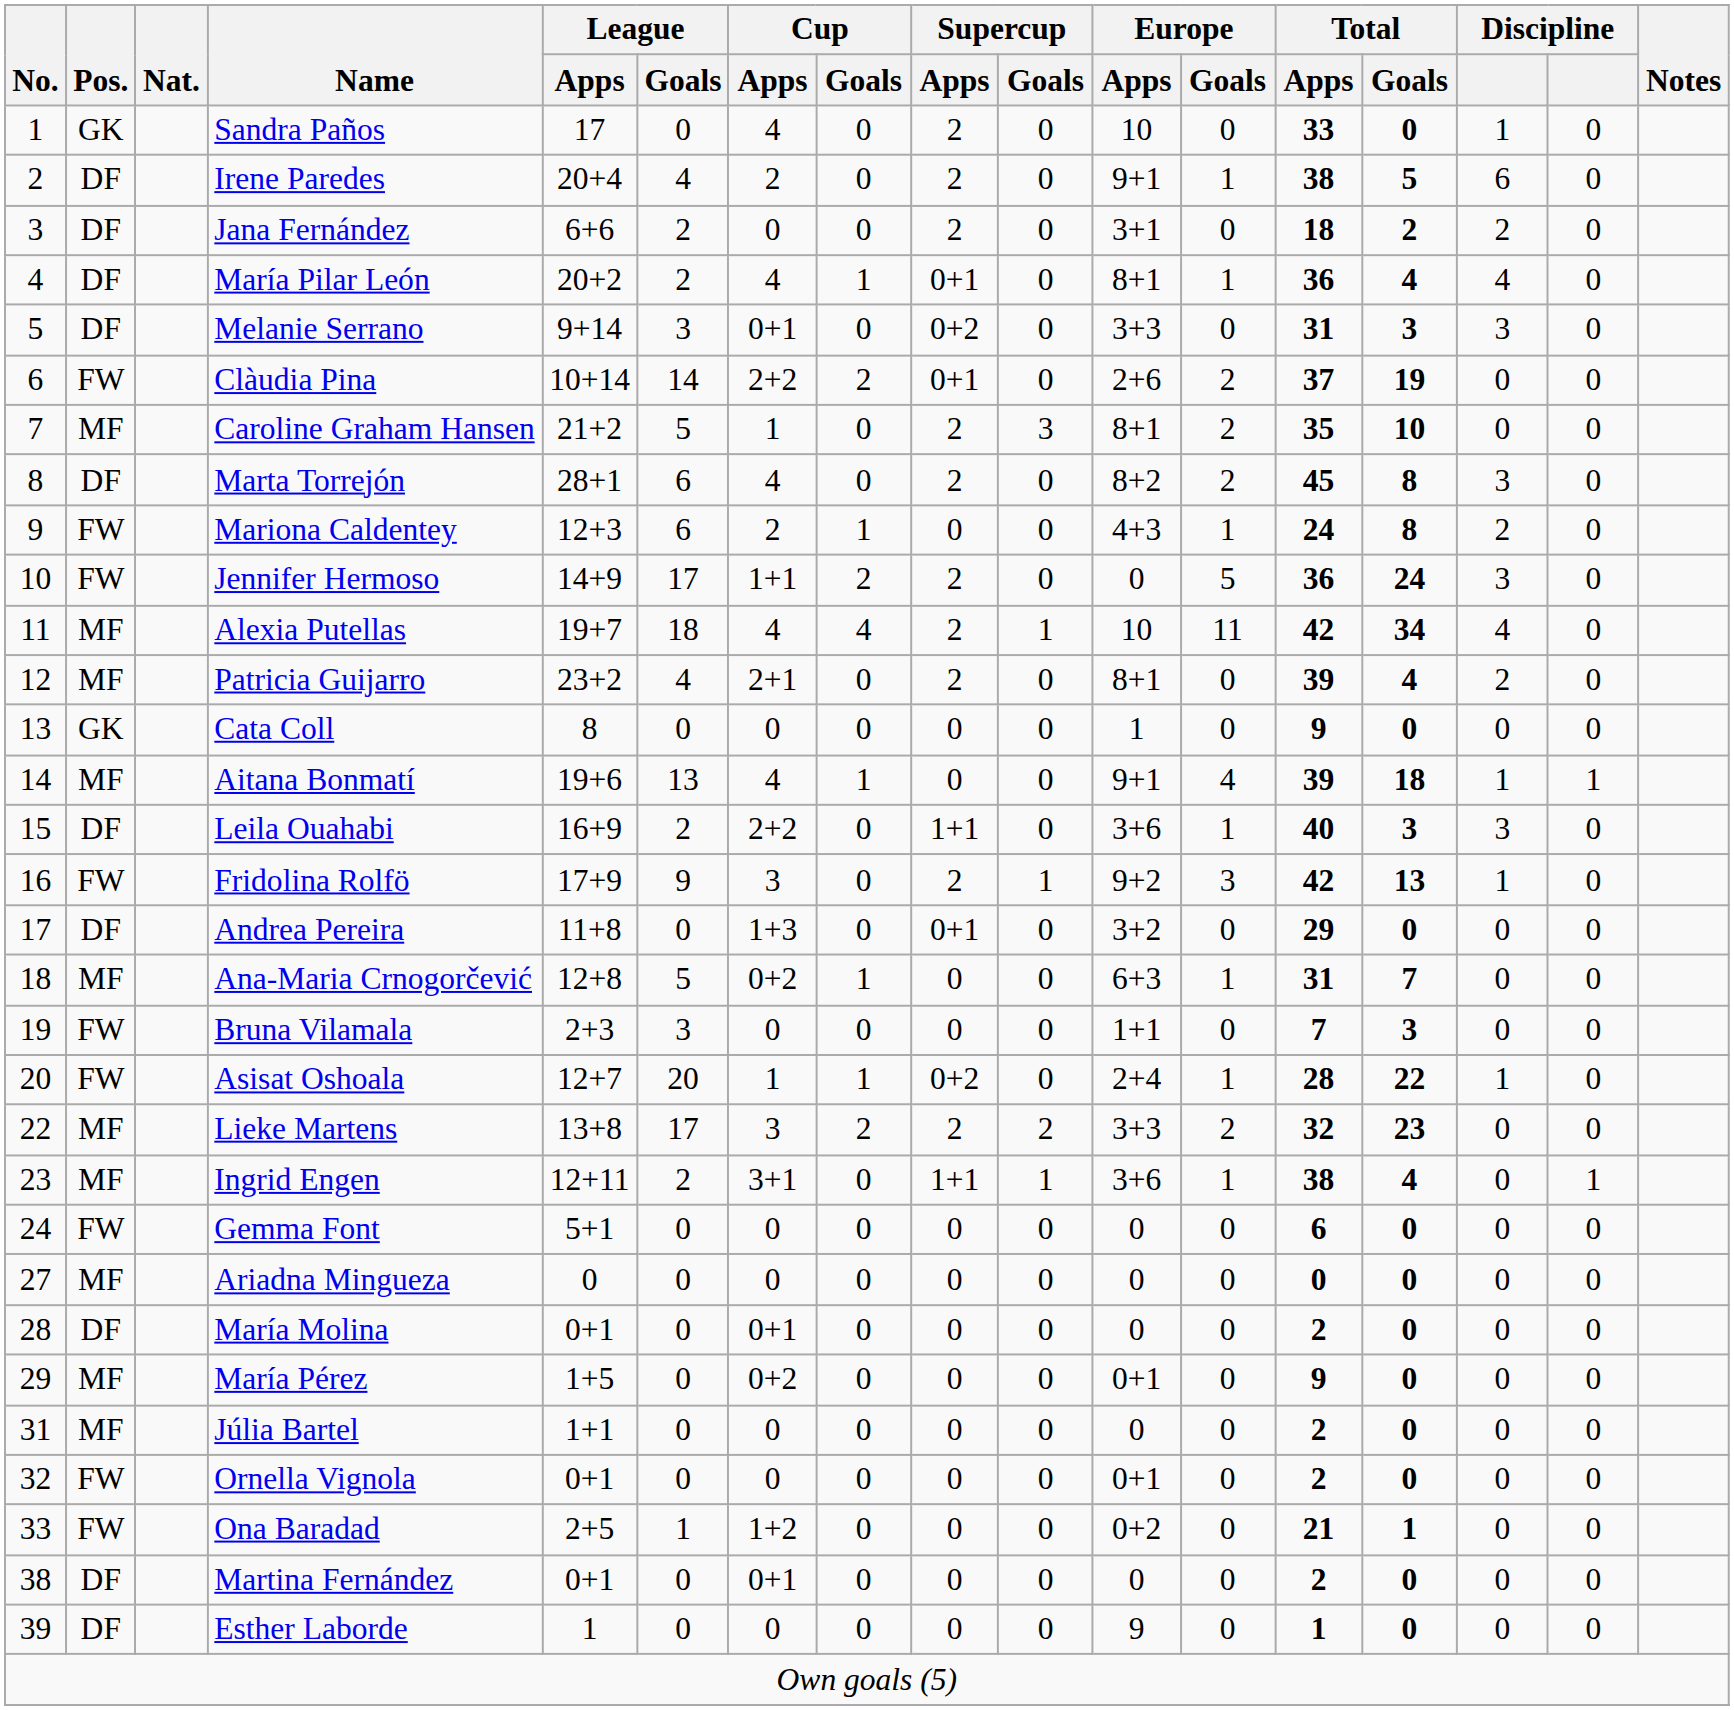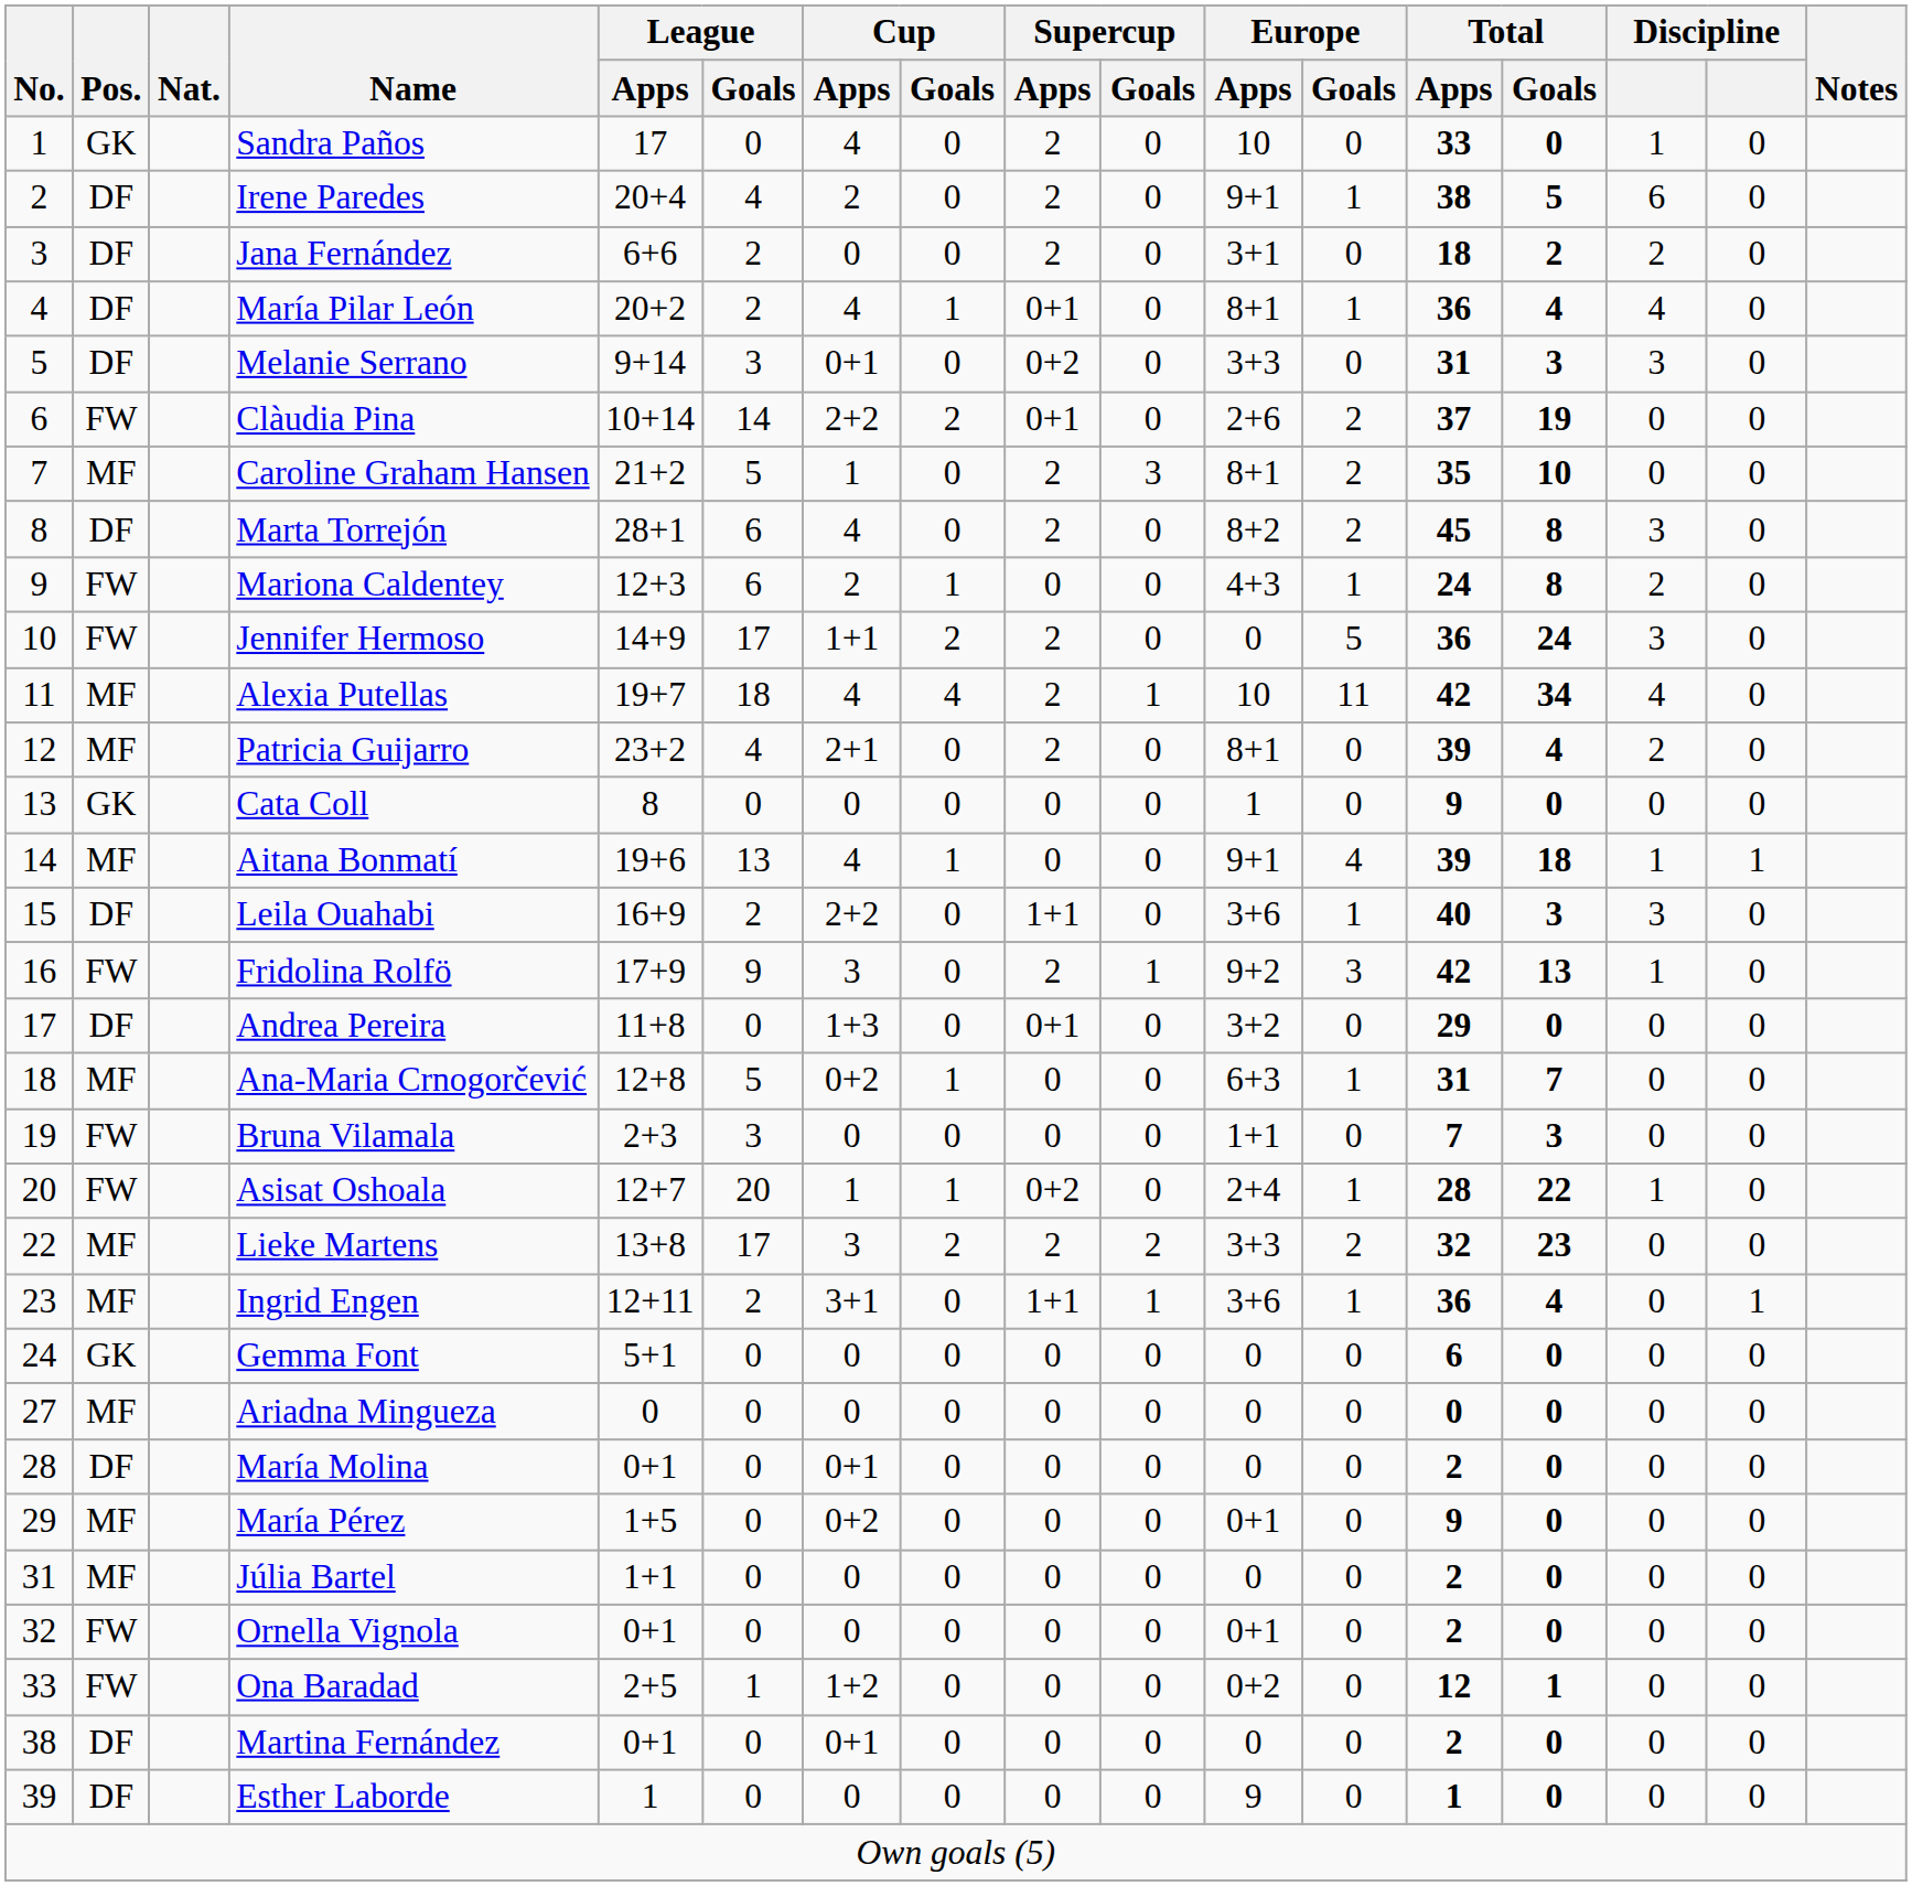Ingrid Engen | Total / Apps: 38 -> 36
Gemma Font | Pos.: FW -> GK
Ona Baradad | Total / Apps: 21 -> 12
